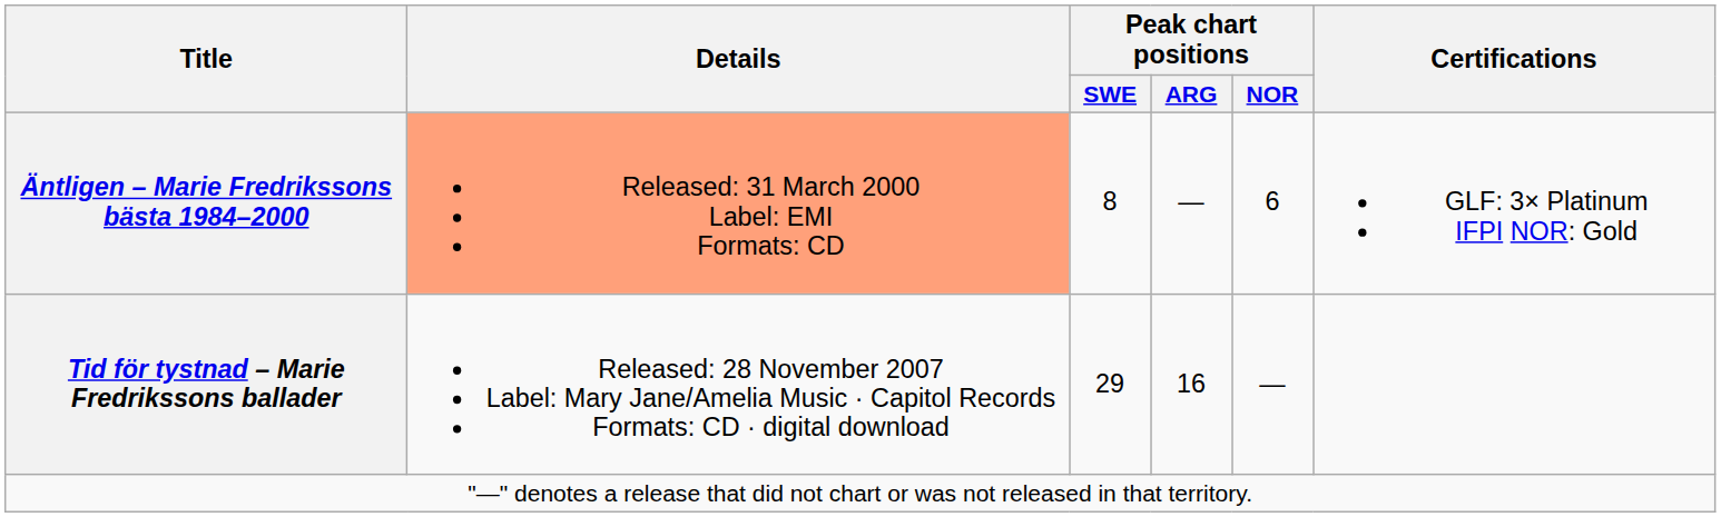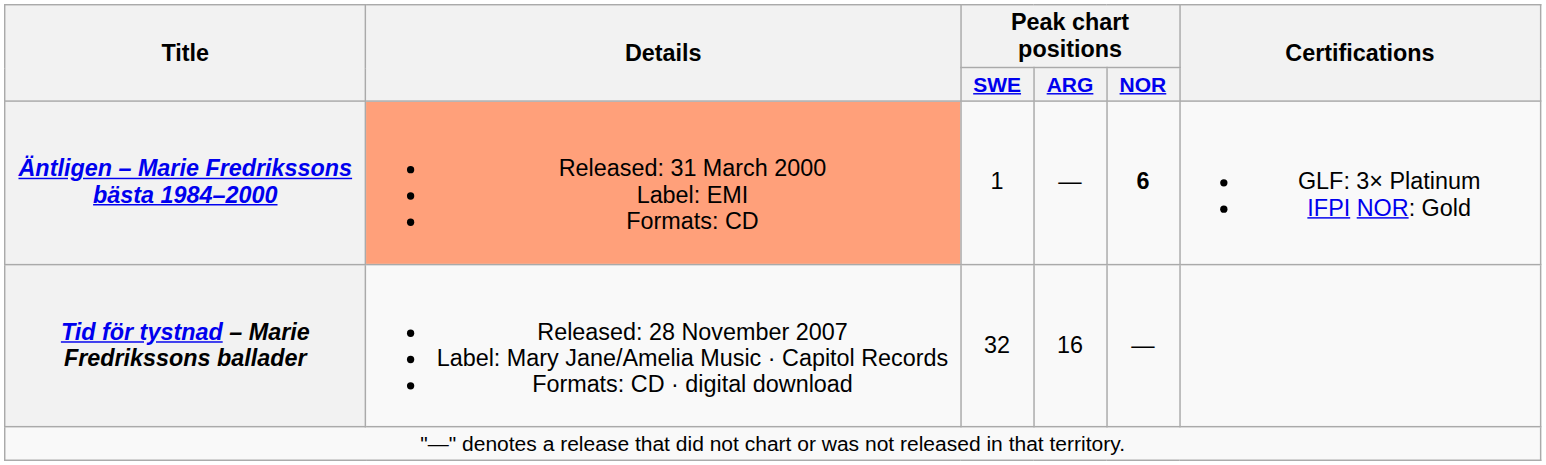Äntligen – Marie Fredrikssons bästa 1984–2000 | Peak chart positions / SWE: 8 -> 1
Äntligen – Marie Fredrikssons bästa 1984–2000 | Peak chart positions / NOR: normal -> bold
Tid för tystnad – Marie Fredrikssons ballader | Peak chart positions / SWE: 29 -> 32
